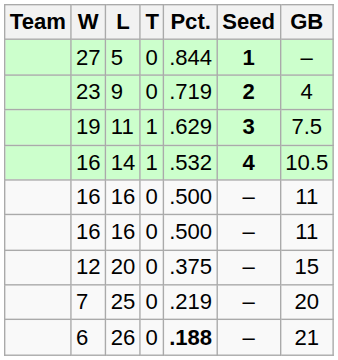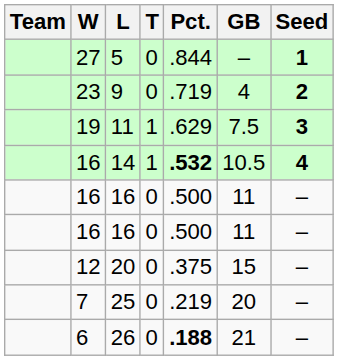columns swapped: GB <-> Seed
14 | Pct.: normal -> bold
